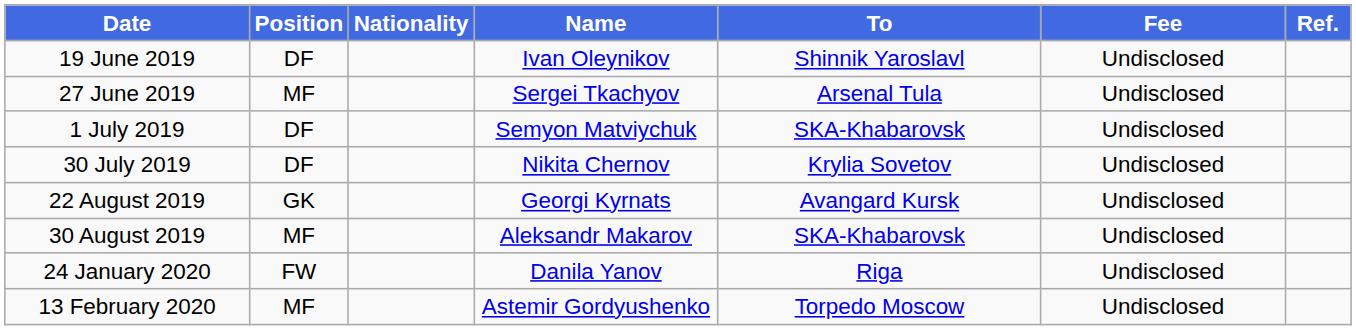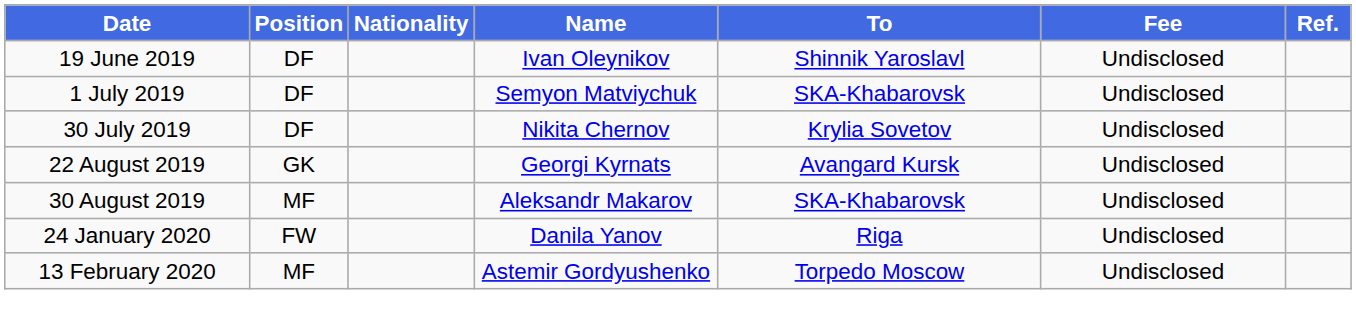- row: 27 June 2019 | MF | Sergei Tkachyov | Arsenal Tula | Undisclosed
